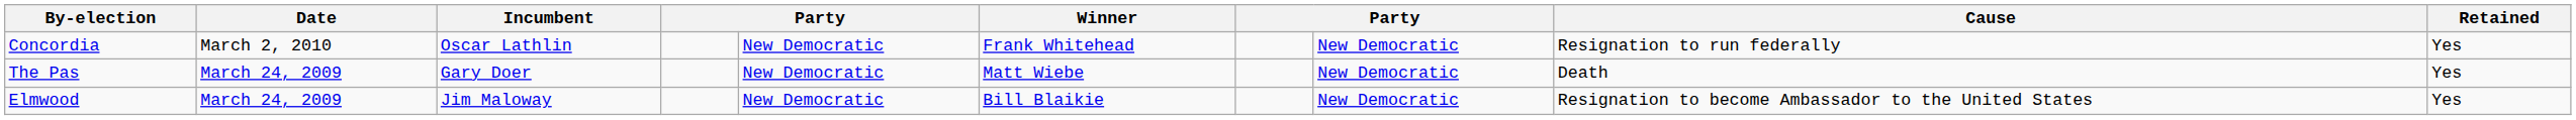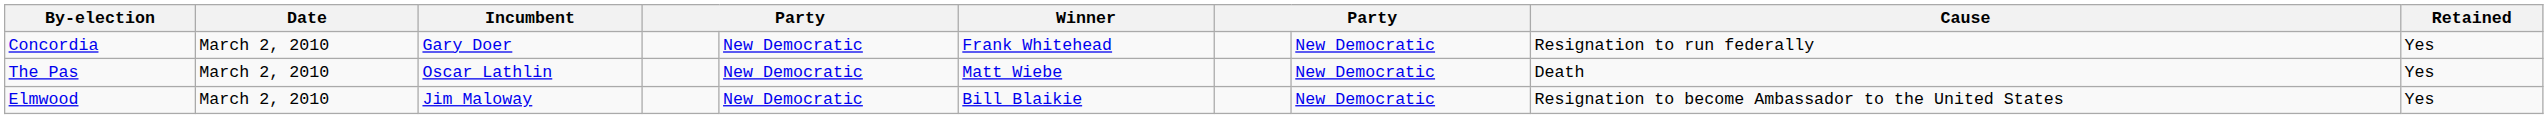Concordia | Incumbent: Oscar Lathlin -> Gary Doer
The Pas | Date: March 24, 2009 -> March 2, 2010
The Pas | Incumbent: Gary Doer -> Oscar Lathlin
Elmwood | Date: March 24, 2009 -> March 2, 2010
